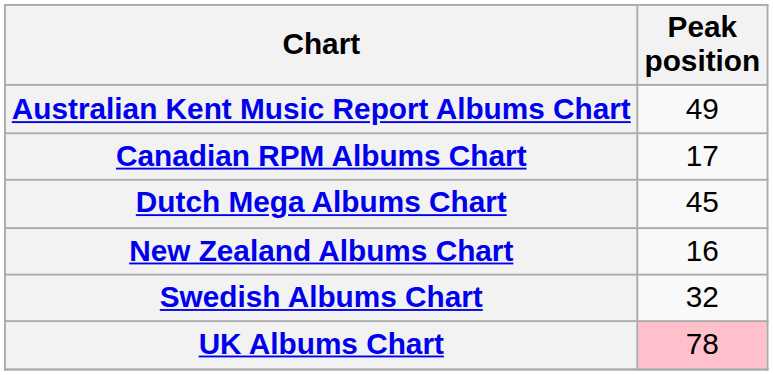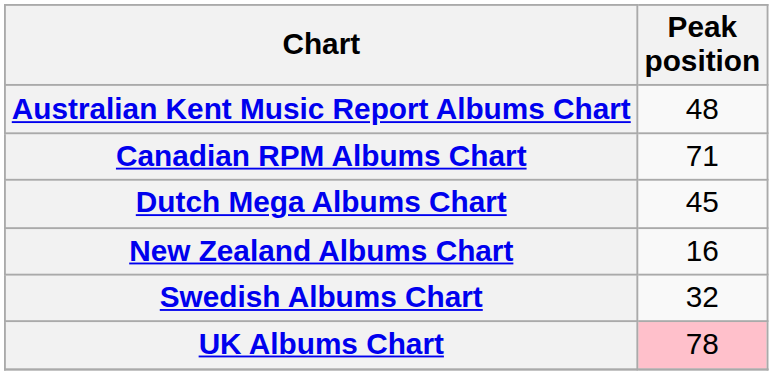Australian Kent Music Report Albums Chart | Peak position: 49 -> 48
Canadian RPM Albums Chart | Peak position: 17 -> 71
